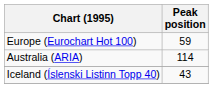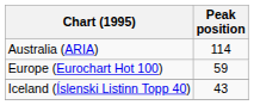rows swapped: Australia (ARIA) <-> Europe (Eurochart Hot 100)
